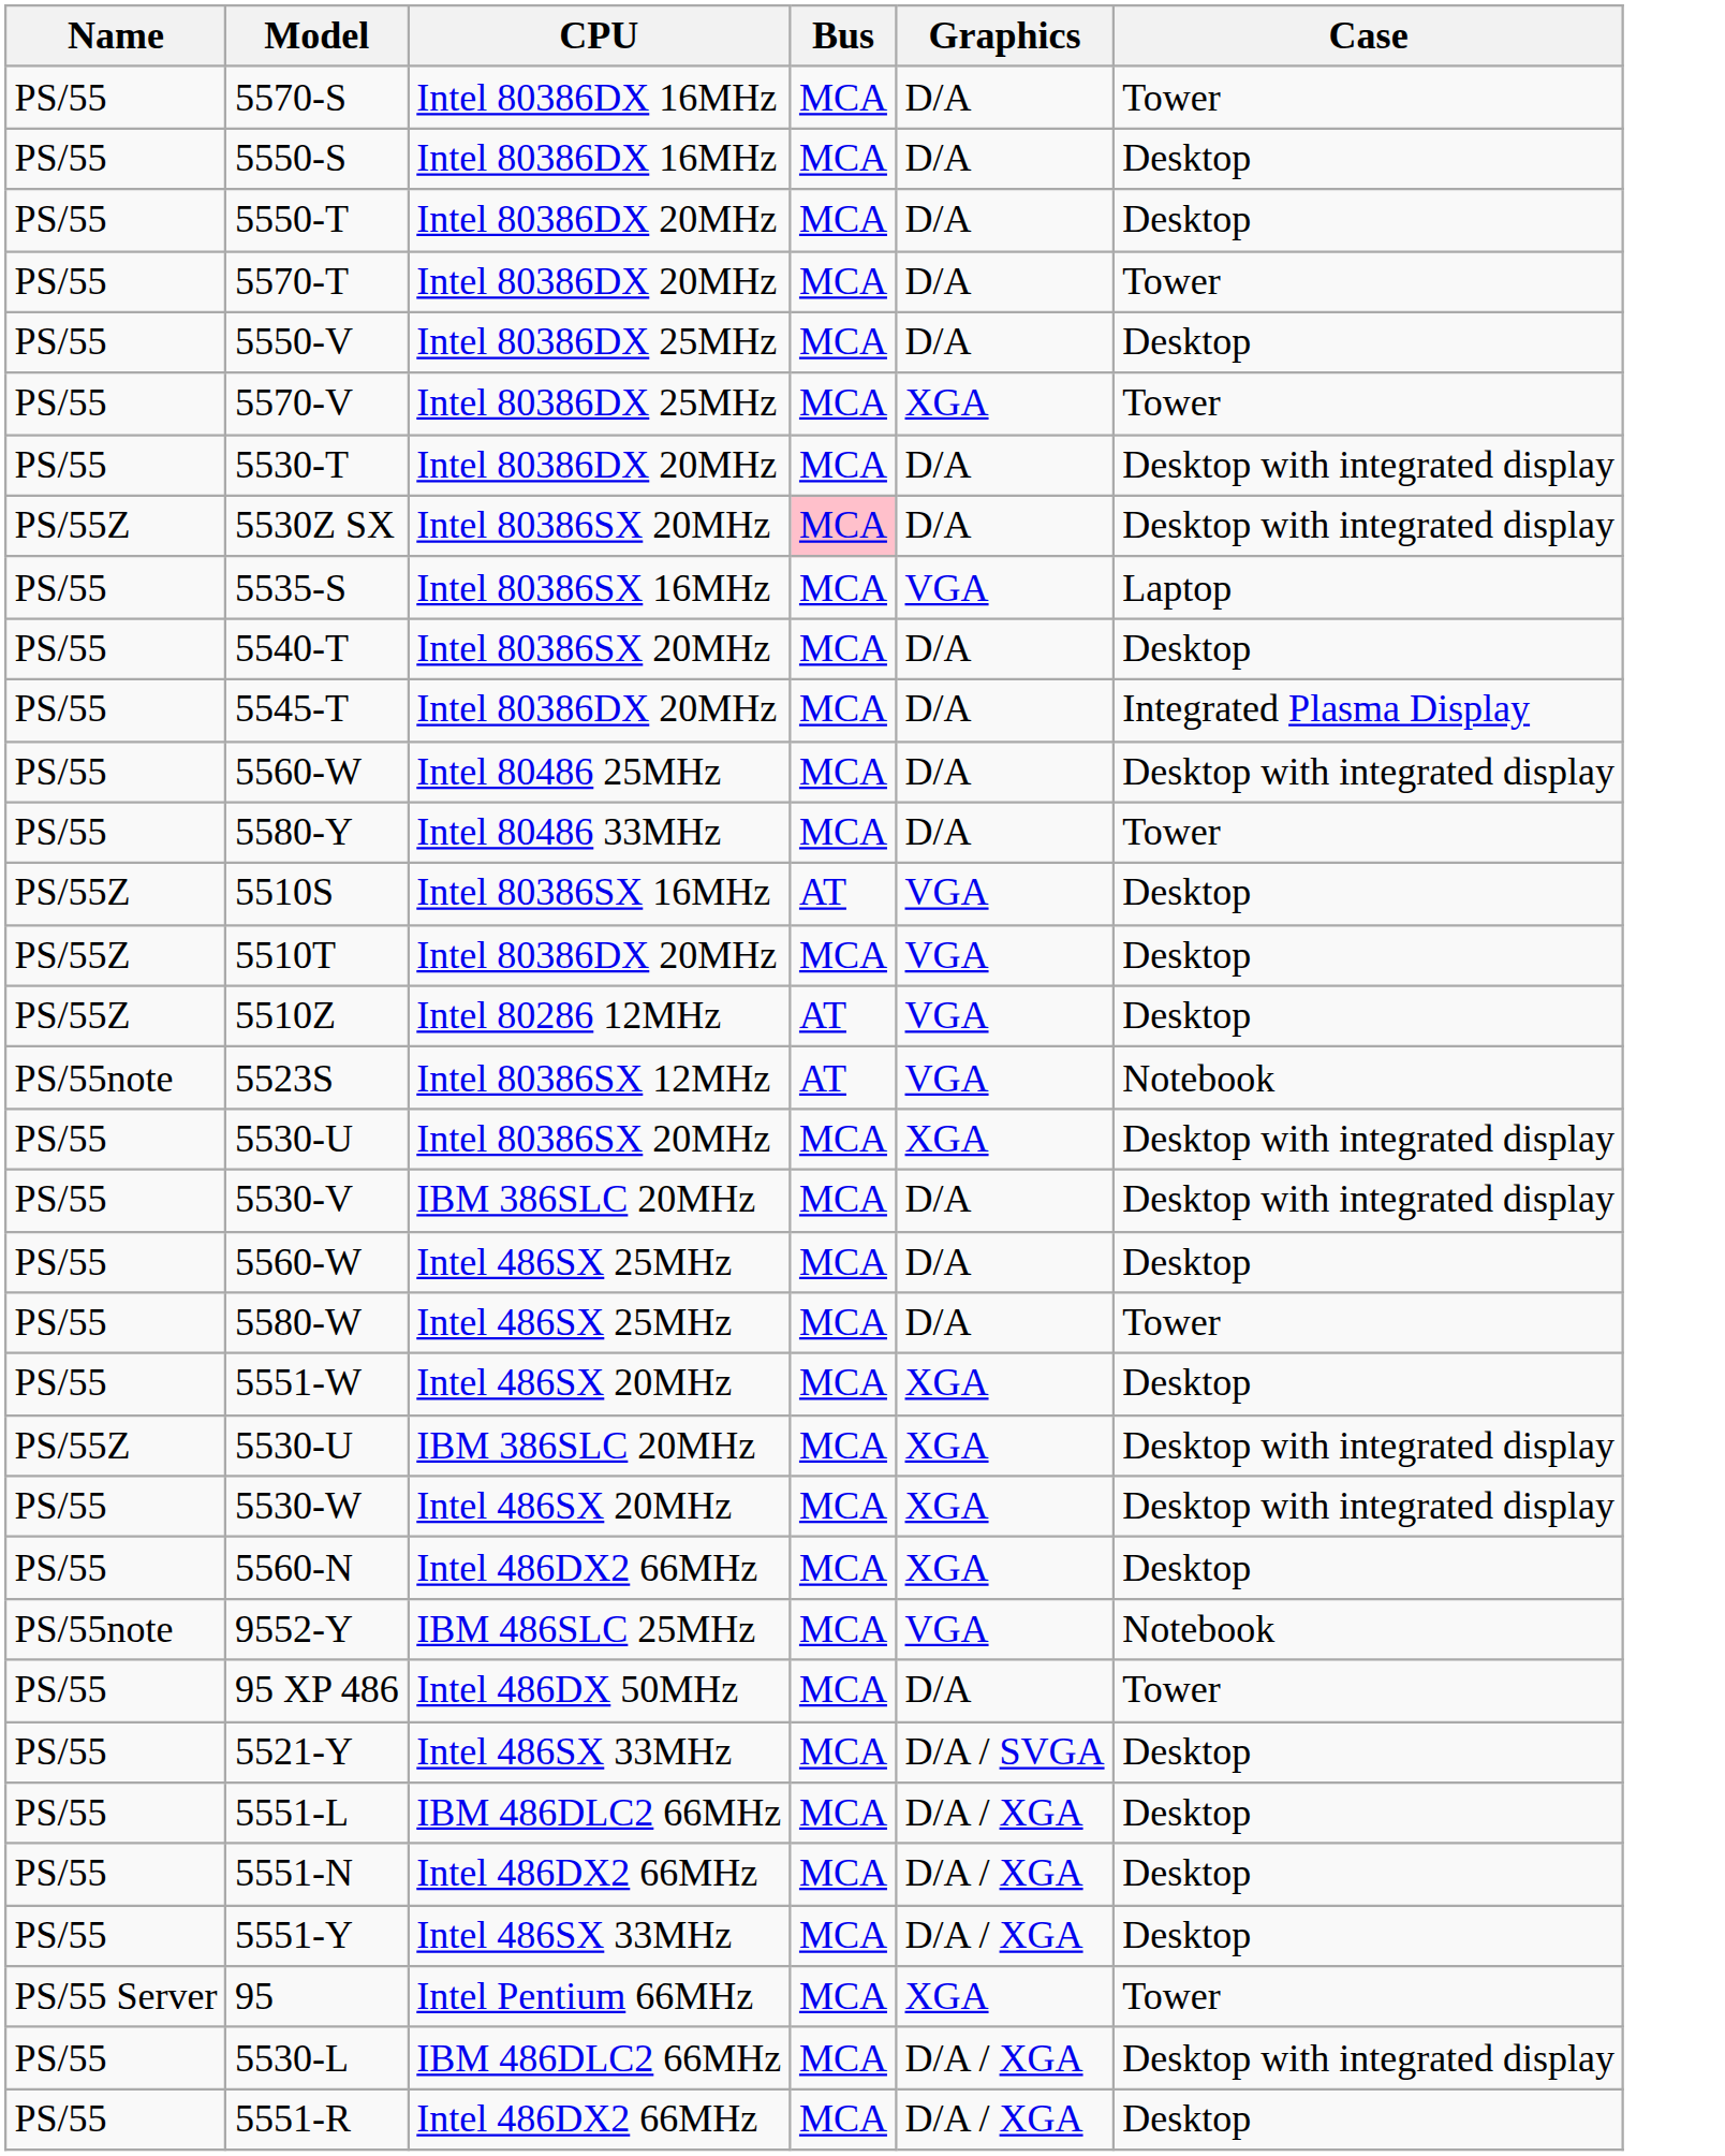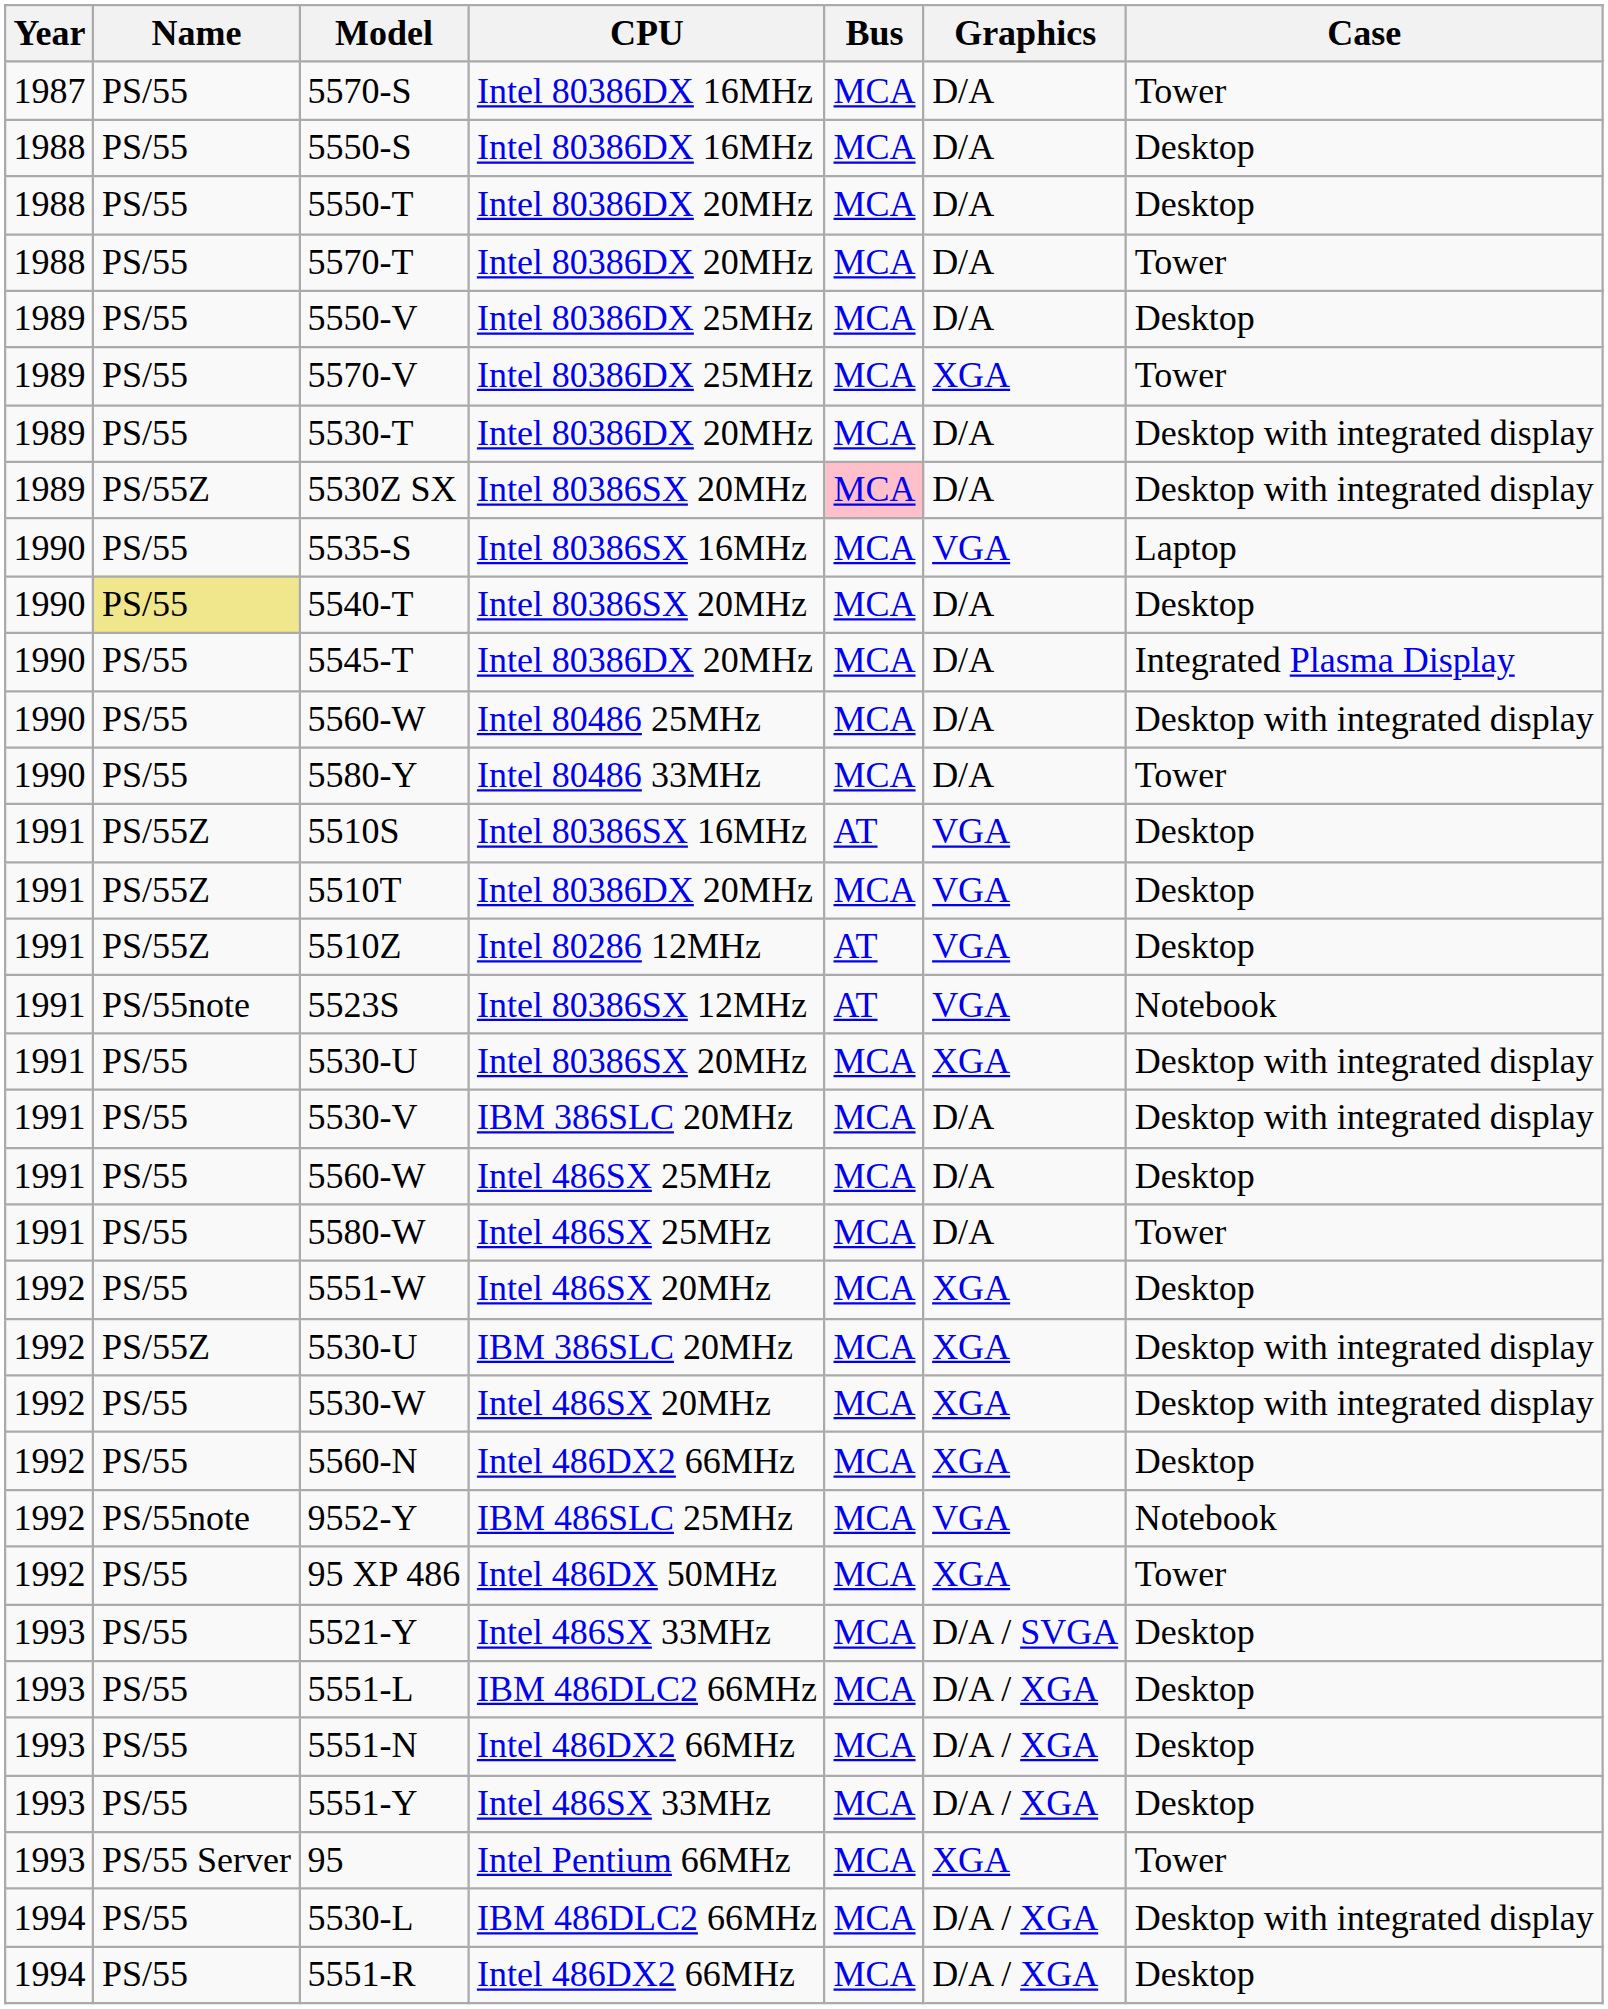+ column: Year | 1987 | 1988 | 1988 | 1988 | 1989 | 1989 | 1989 | 1989 | 1990 | 1990 | 1990 | 1990 | 1990 | 1991 | 1991 | 1991 | 1991 | 1991 | 1991 | 1991 | 1991 | 1992 | 1992 | 1992 | 1992 | 1992 | 1992 | 1993 | 1993 | 1993 | 1993 | 1993 | 1994 | 1994
5540-T | Name: no background -> khaki background
95 XP 486 | Graphics: D/A -> XGA
